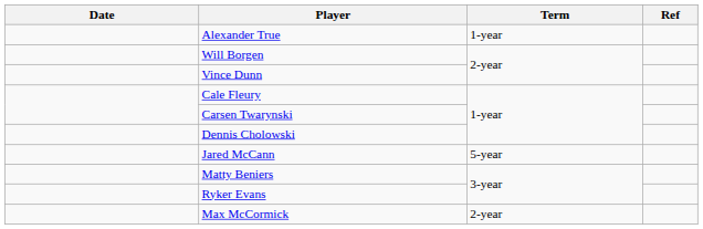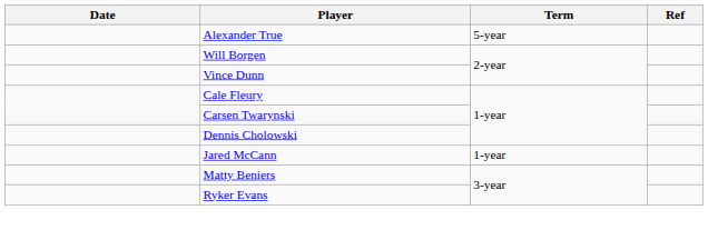Alexander True | Term: 1-year -> 5-year
Jared McCann | Term: 5-year -> 1-year
- row: Max McCormick | 2-year
